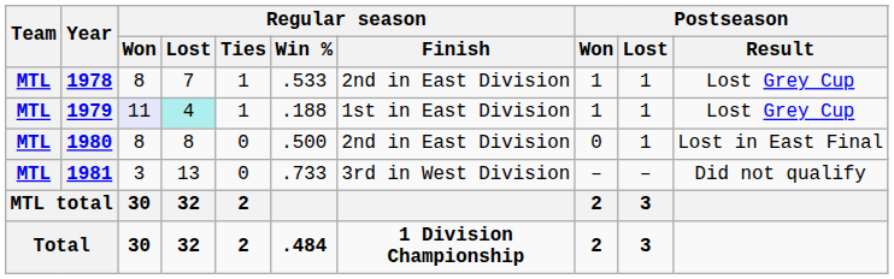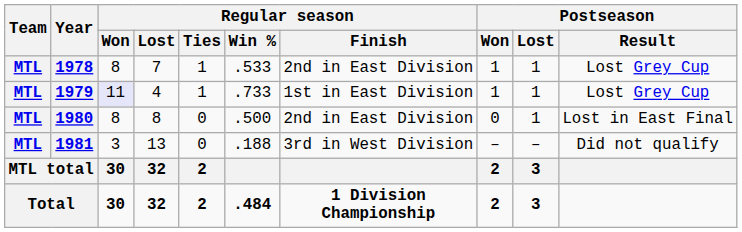1979 | Regular season / Lost: paleturquoise background -> no background
1979 | Regular season / Win %: .188 -> .733
1981 | Regular season / Win %: .733 -> .188
